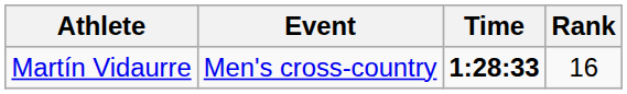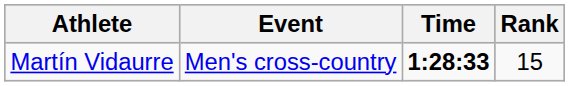Martín Vidaurre | Rank: 16 -> 15
